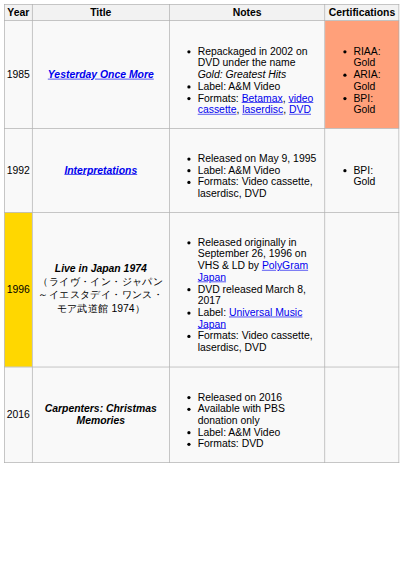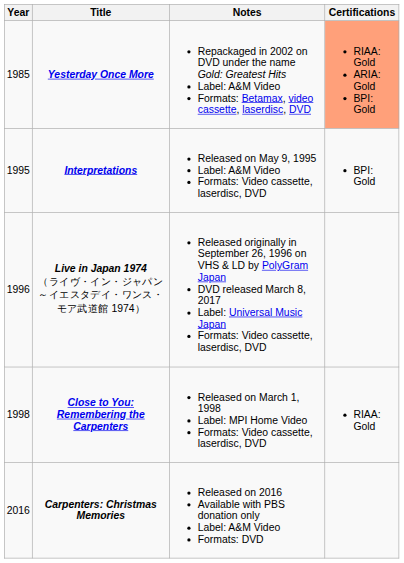Interpretations | Year: 1992 -> 1995
Live in Japan 1974 （ライヴ・イン・ジャパン～イエスタデイ・ワンス・モア武道館 1974） | Year: gold background -> no background
+ row: 1998 | Close to You: Remembering the Carpenters | Released on March 1, 1998 Label: MPI Home Video Formats: Video cassette, laserdisc, DVD | RIAA: Gold
